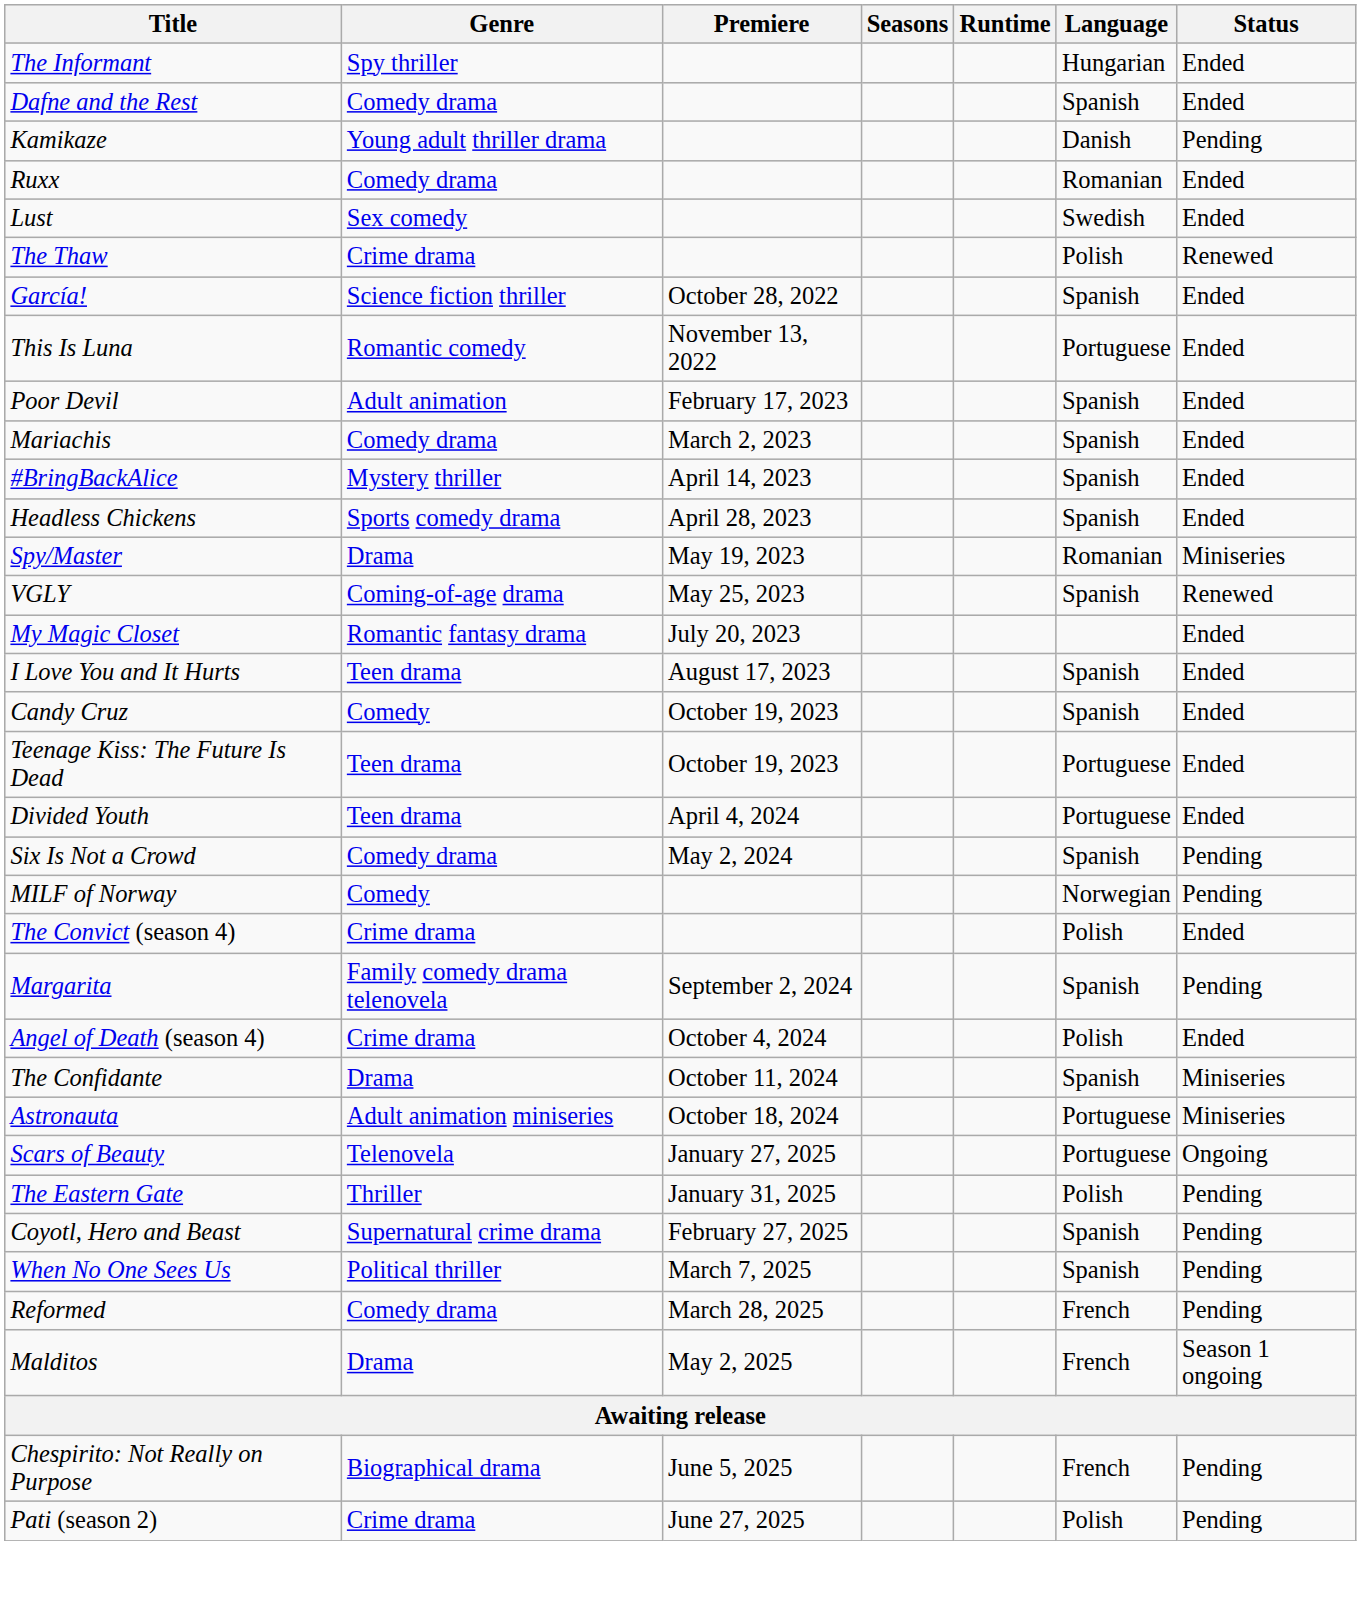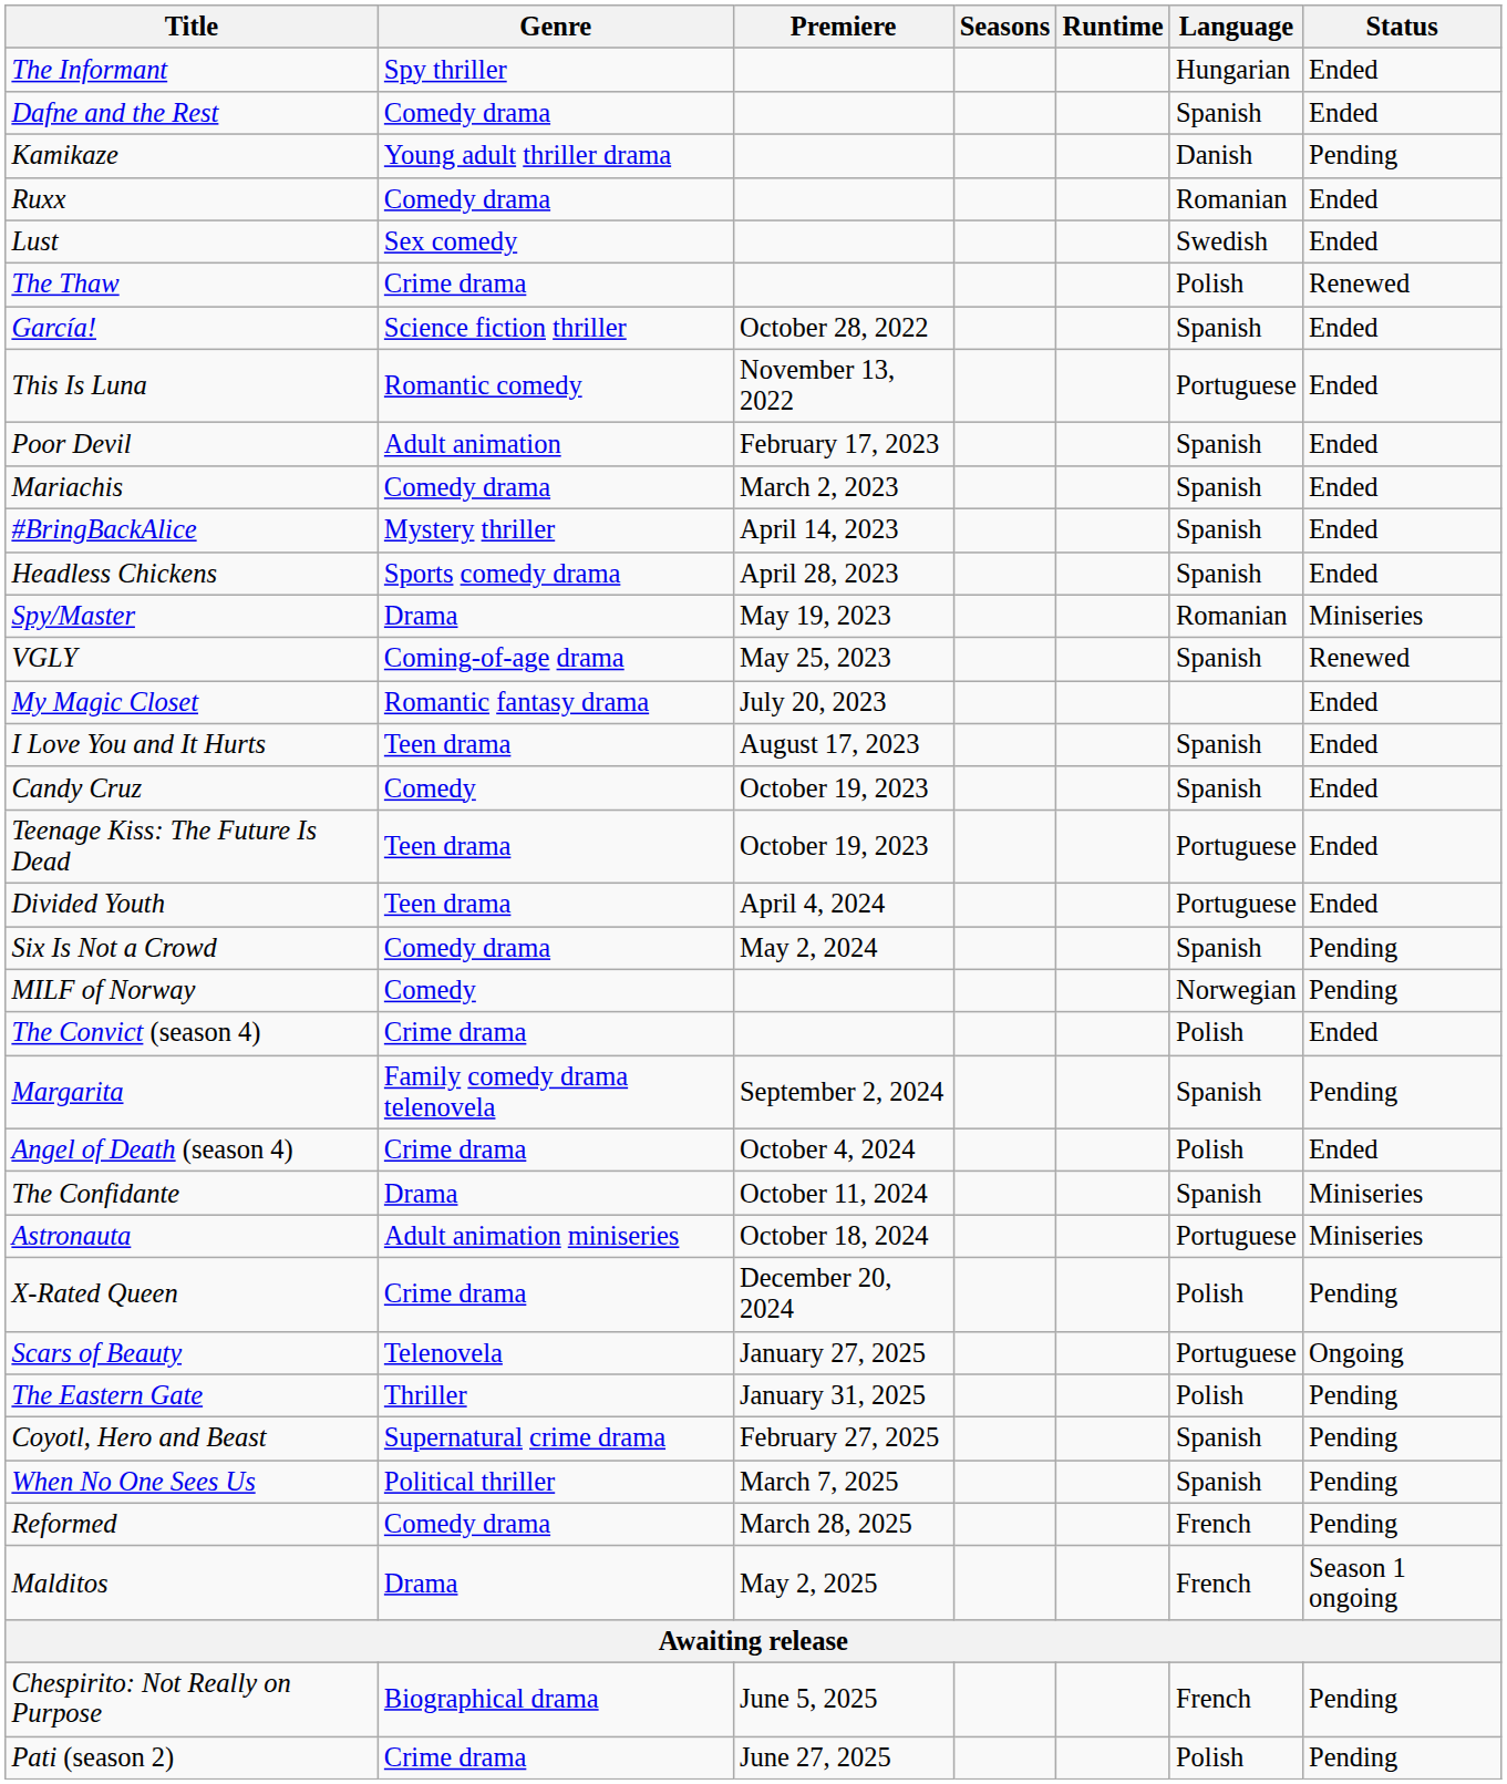+ row: X-Rated Queen | Crime drama | December 20, 2024 | Polish | Pending
